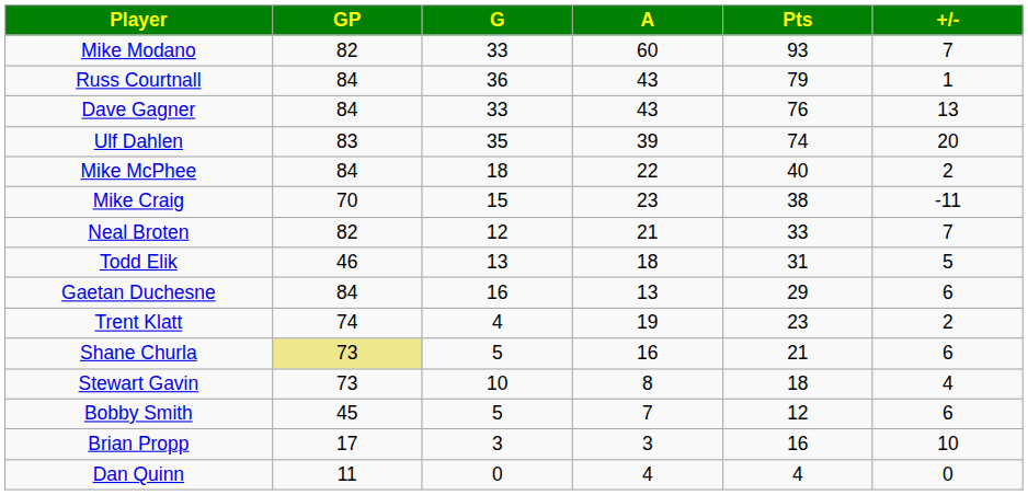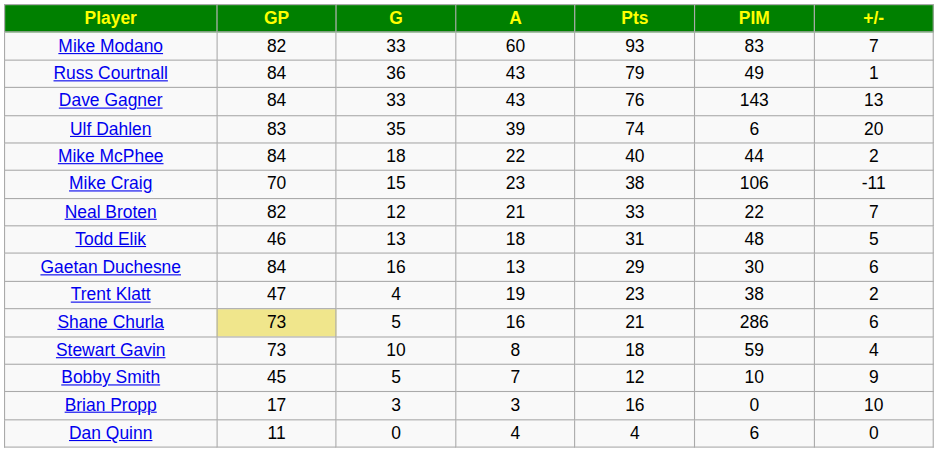+ column: PIM | 83 | 49 | 143 | 6 | 44 | 106 | 22 | 48 | 30 | 38 | 286 | 59 | 10 | 0 | 6
Trent Klatt | GP: 74 -> 47
Bobby Smith | +/-: 6 -> 9
